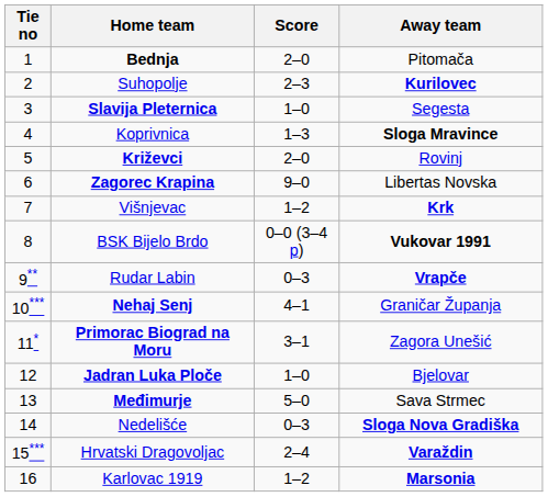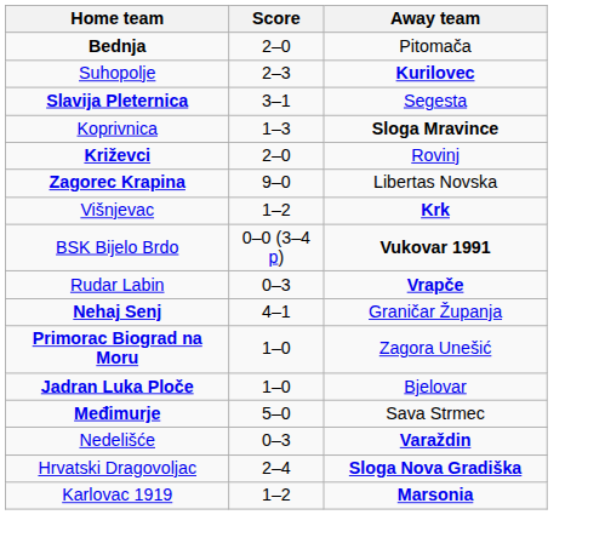- column: Tie no | 1 | 2 | 3 | 4 | 5 | 6 | 7 | 8 | 9** | 10*** | 11* | 12 | 13 | 14 | 15*** | 16
Slavija Pleternica | Score: 1–0 -> 3–1
Primorac Biograd na Moru | Score: 3–1 -> 1–0
Nedelišće | Away team: Sloga Nova Gradiška -> Varaždin
Hrvatski Dragovoljac | Away team: Varaždin -> Sloga Nova Gradiška
